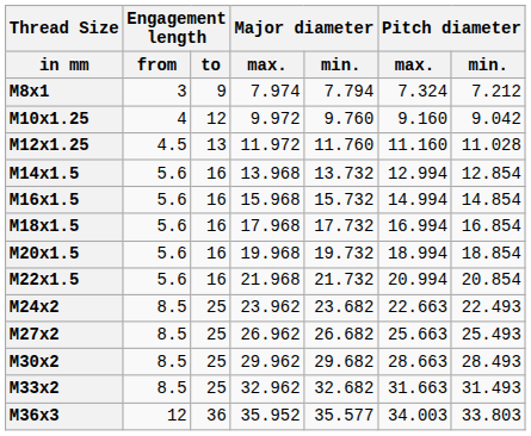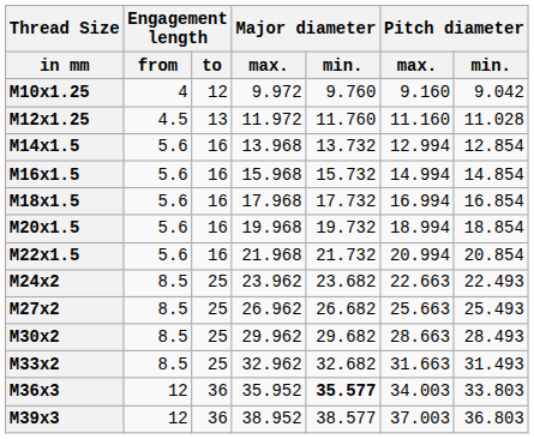- row: M8x1 | 3 | 9 | 7.974 | 7.794 | 7.324 | 7.212
M36x3 | Major diameter / min.: normal -> bold
+ row: M39x3 | 12 | 36 | 38.952 | 38.577 | 37.003 | 36.803
